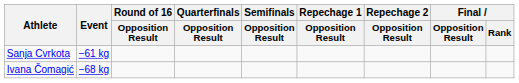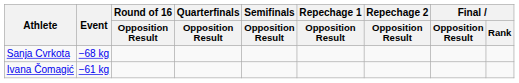Sanja Cvrkota | Event: −61 kg -> −68 kg
Ivana Čomagić | Event: −68 kg -> −61 kg
